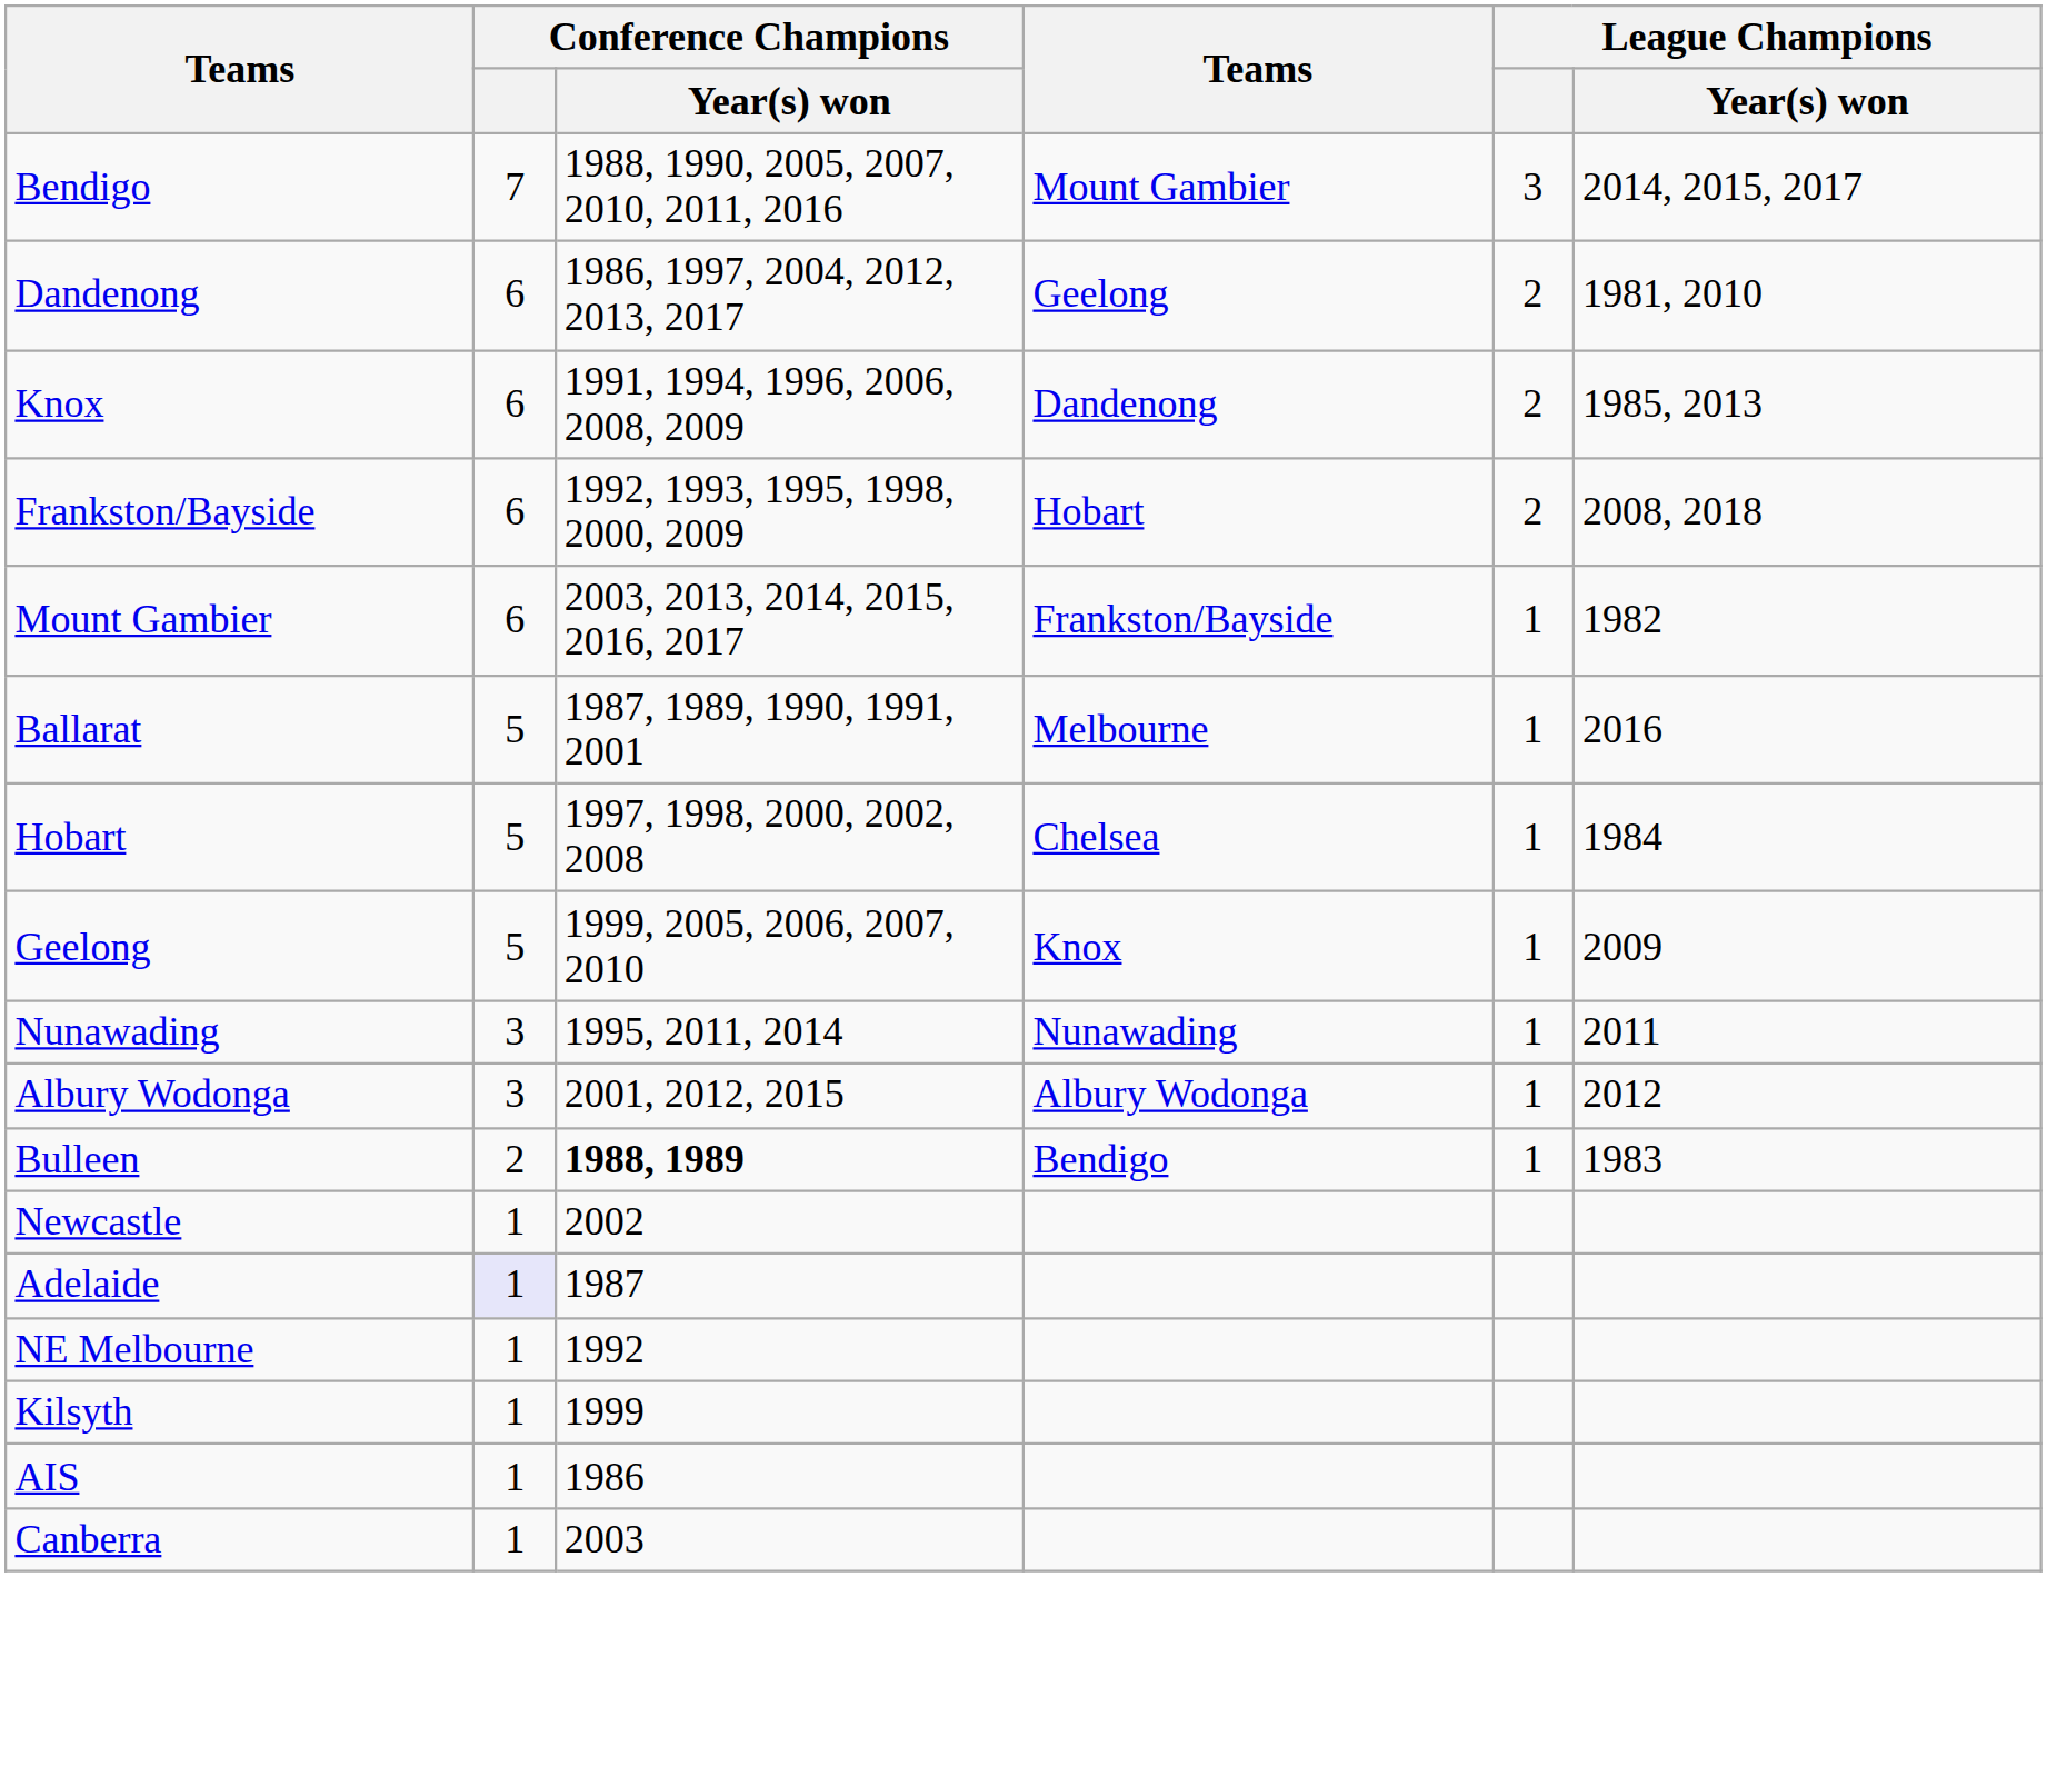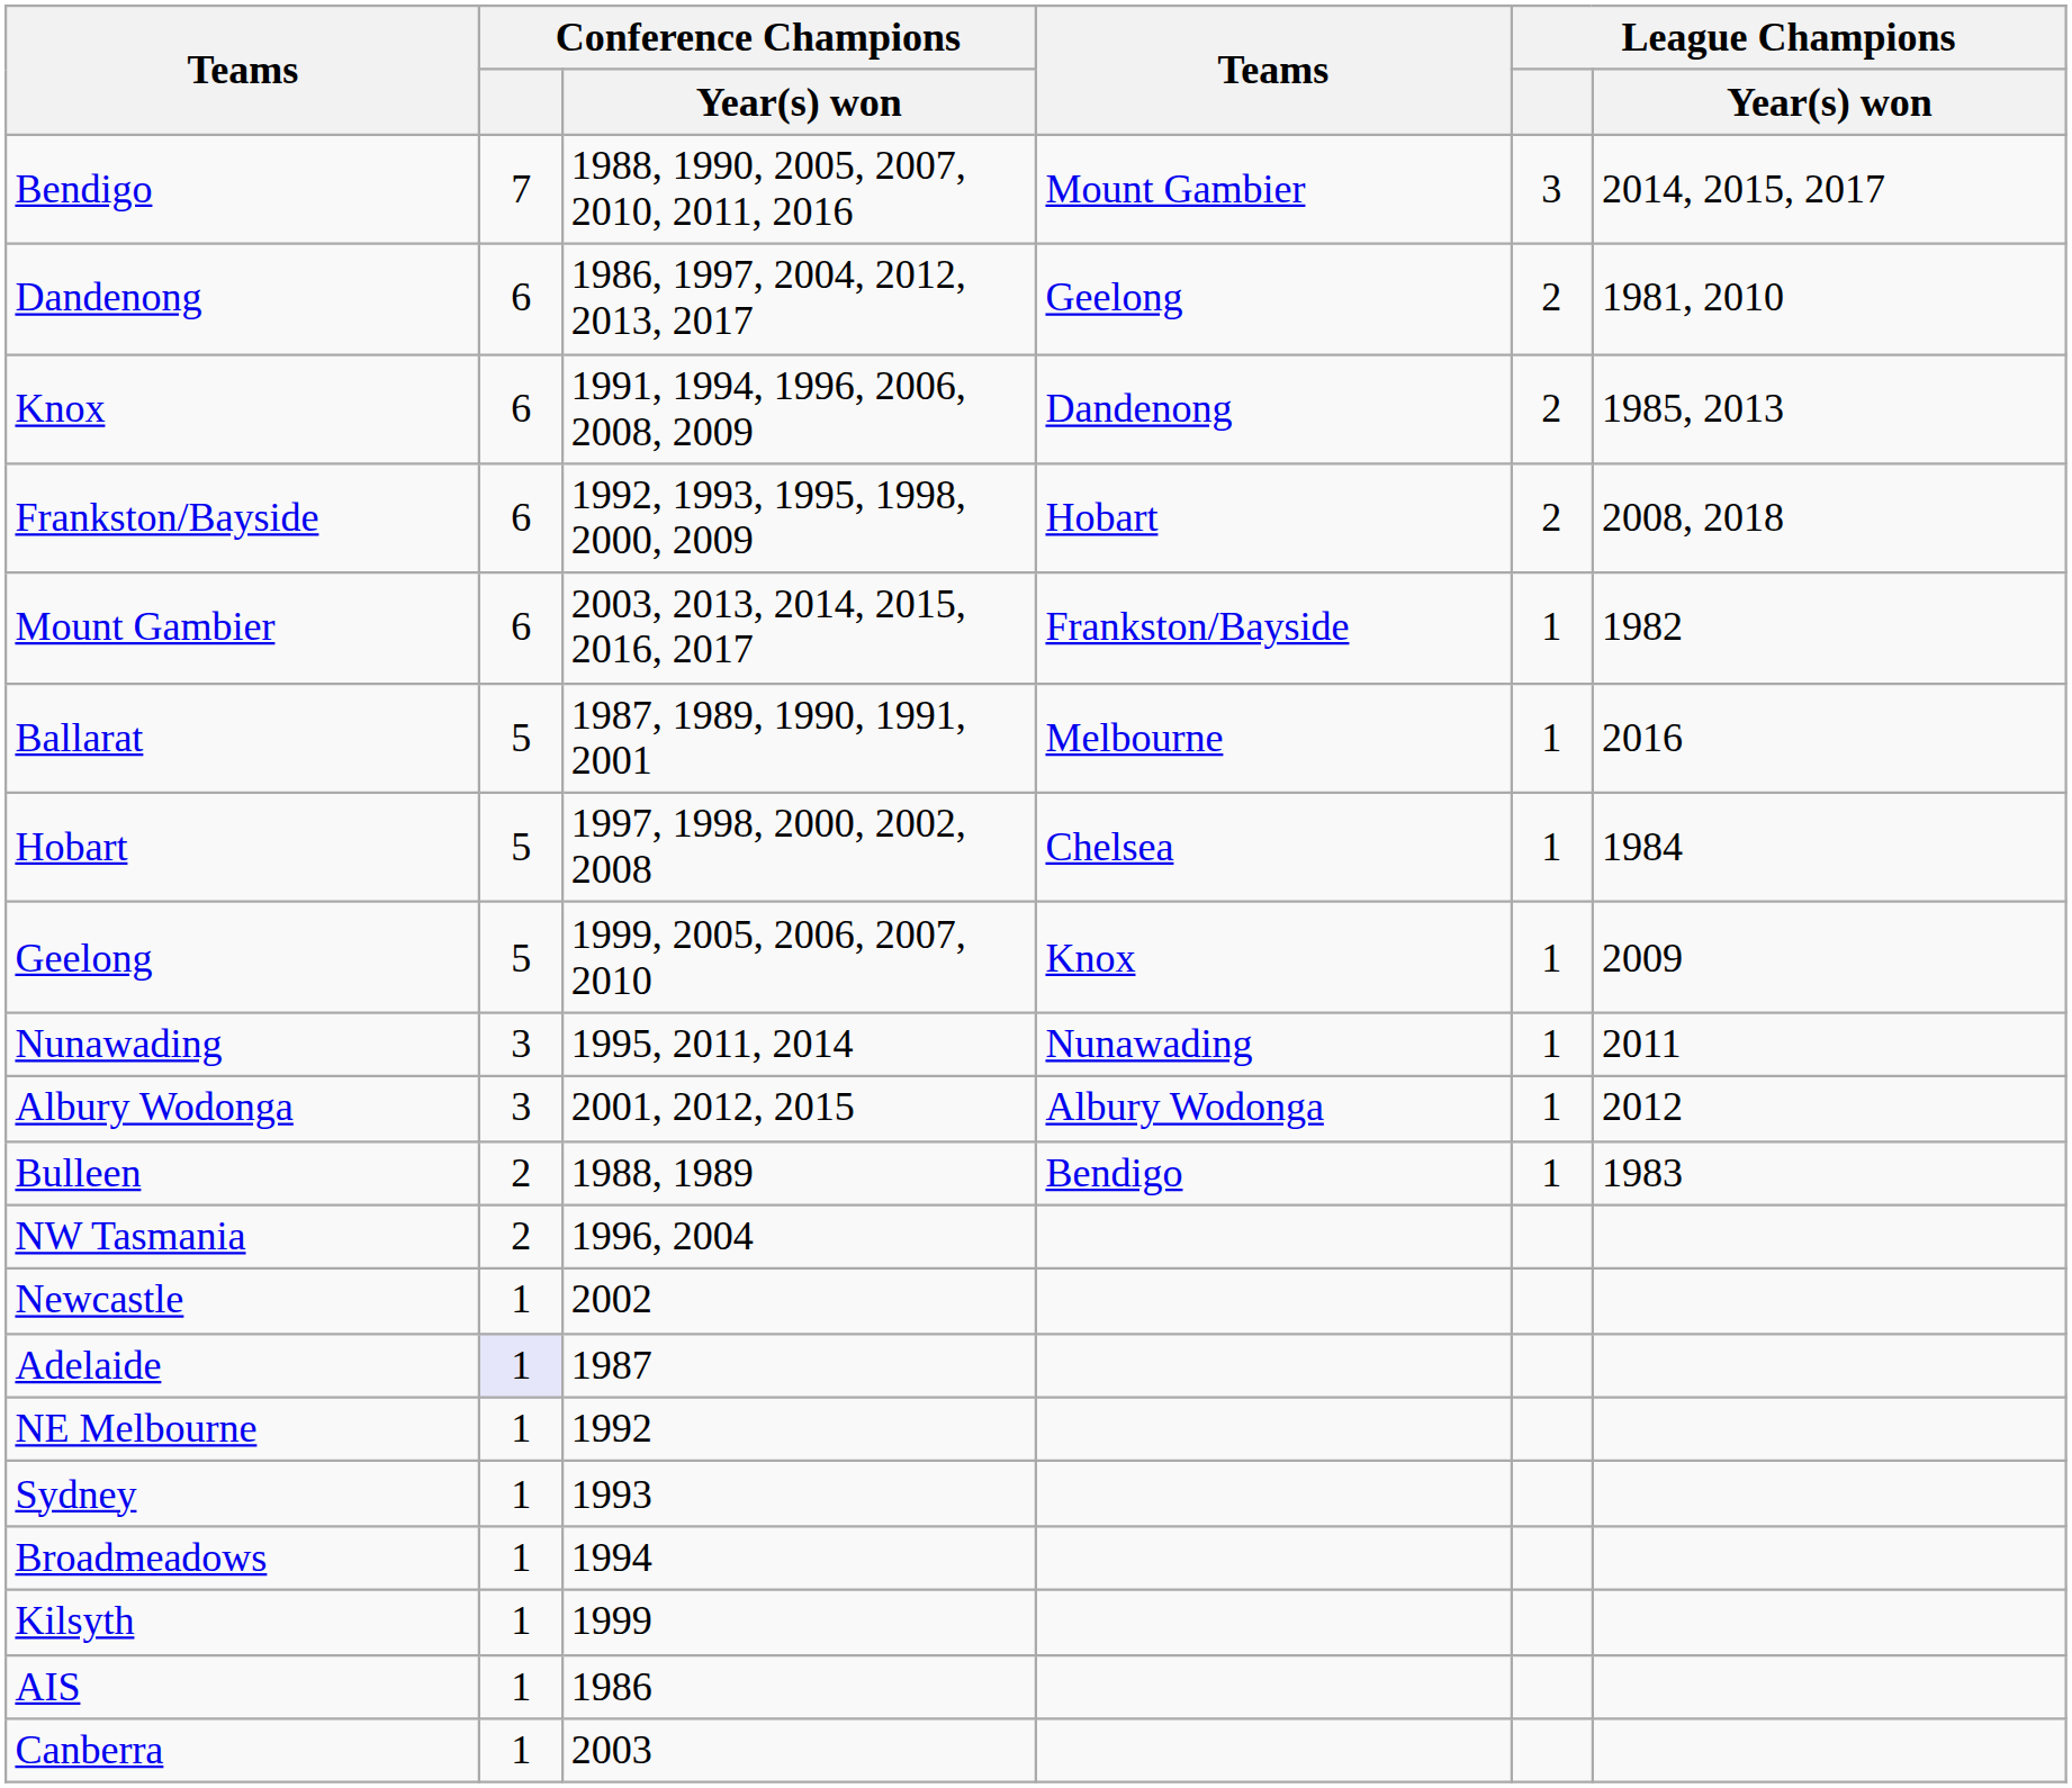Bulleen | Conference Champions / Year(s) won: bold -> normal
+ row: NW Tasmania | 2 | 1996, 2004
+ row: Sydney | 1 | 1993
+ row: Broadmeadows | 1 | 1994
